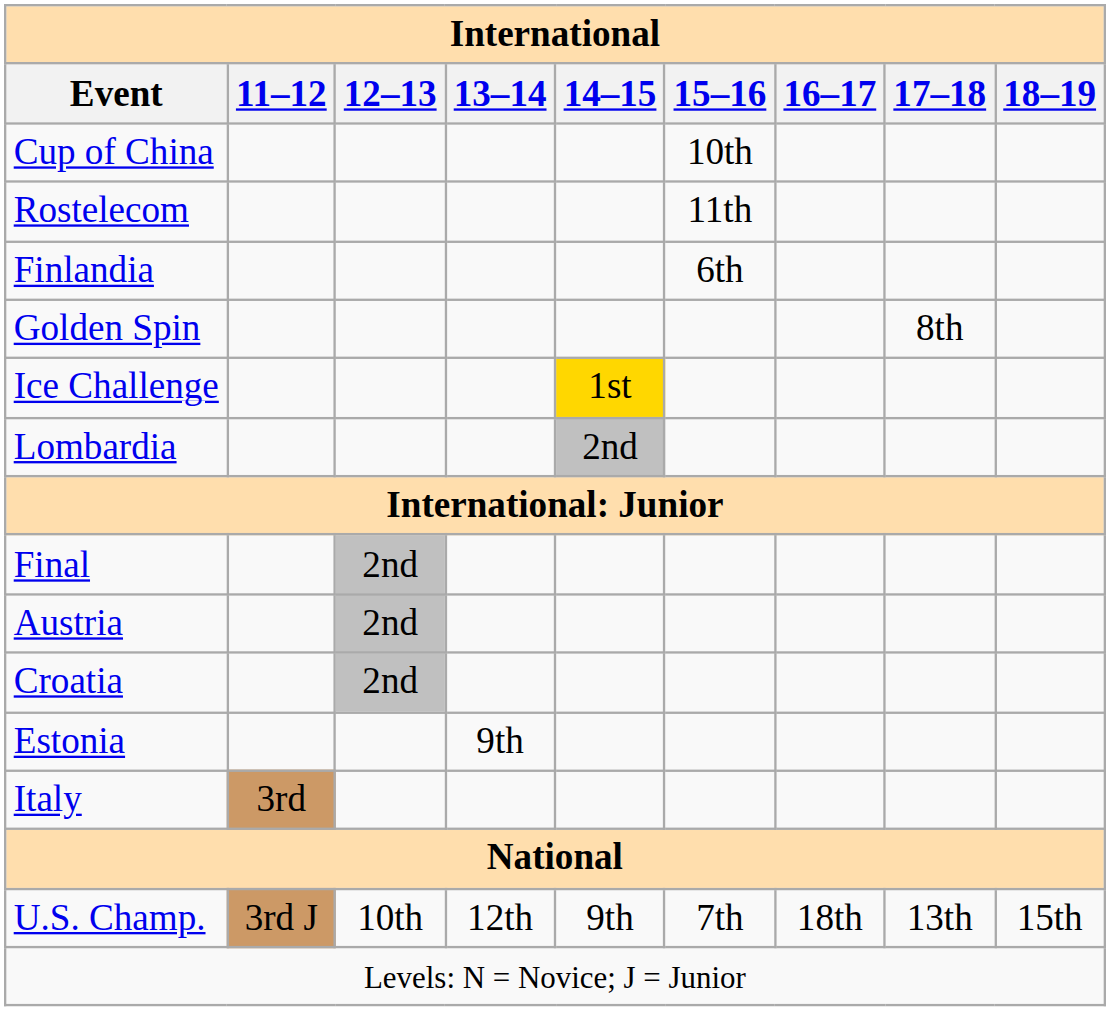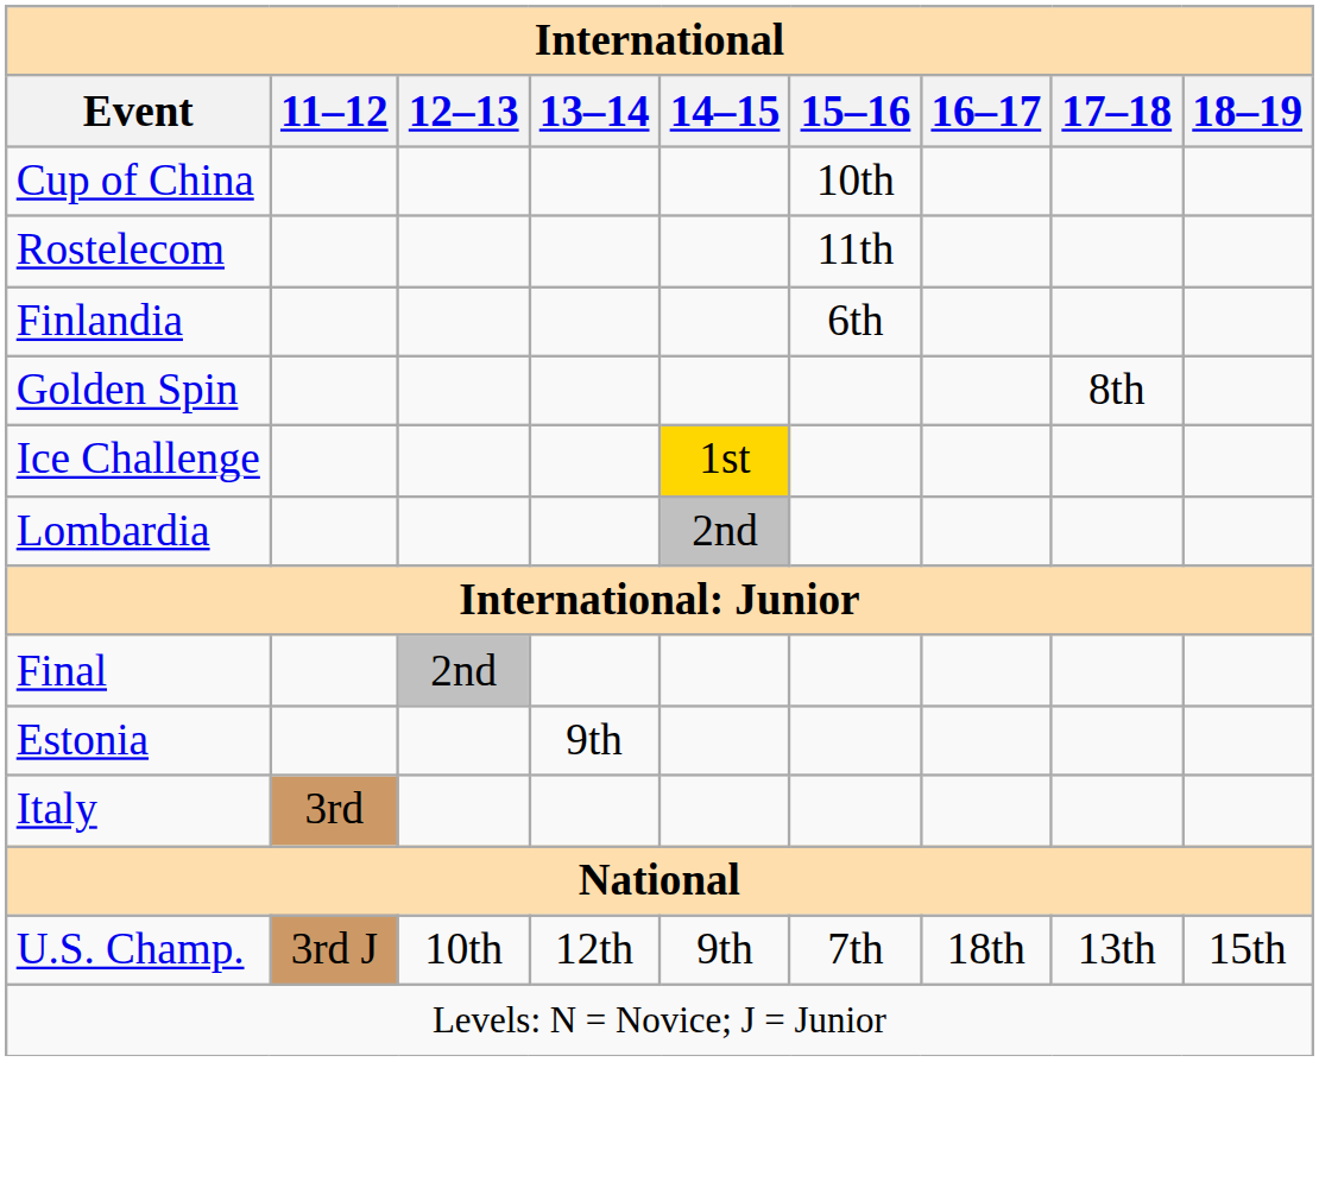- row: Austria | 2nd
- row: Croatia | 2nd
